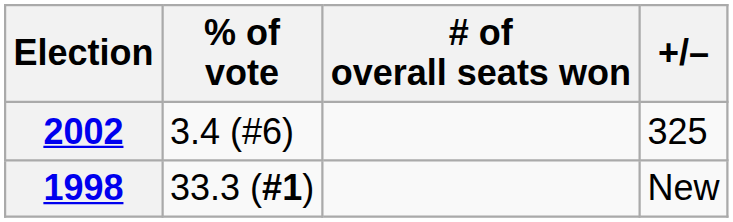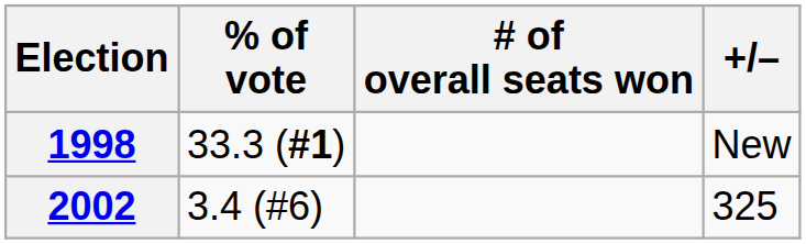rows swapped: 1998 <-> 2002
